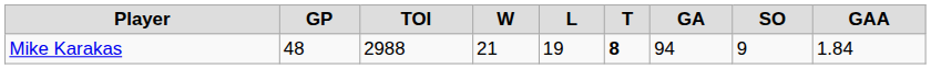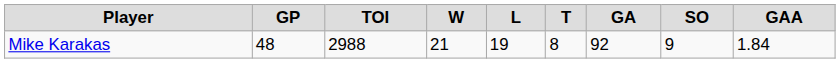Mike Karakas | T: bold -> normal
Mike Karakas | GA: 94 -> 92
